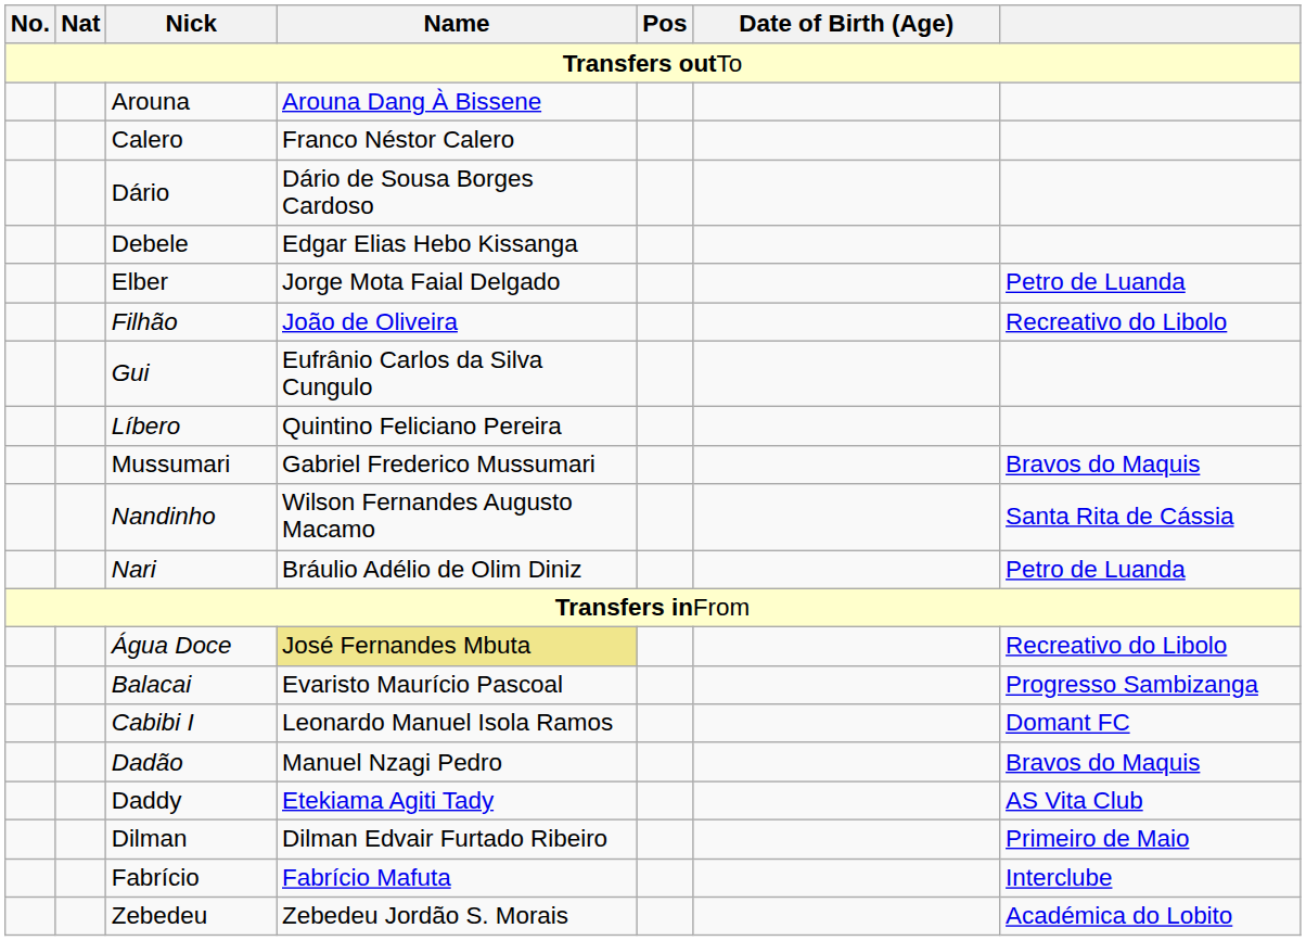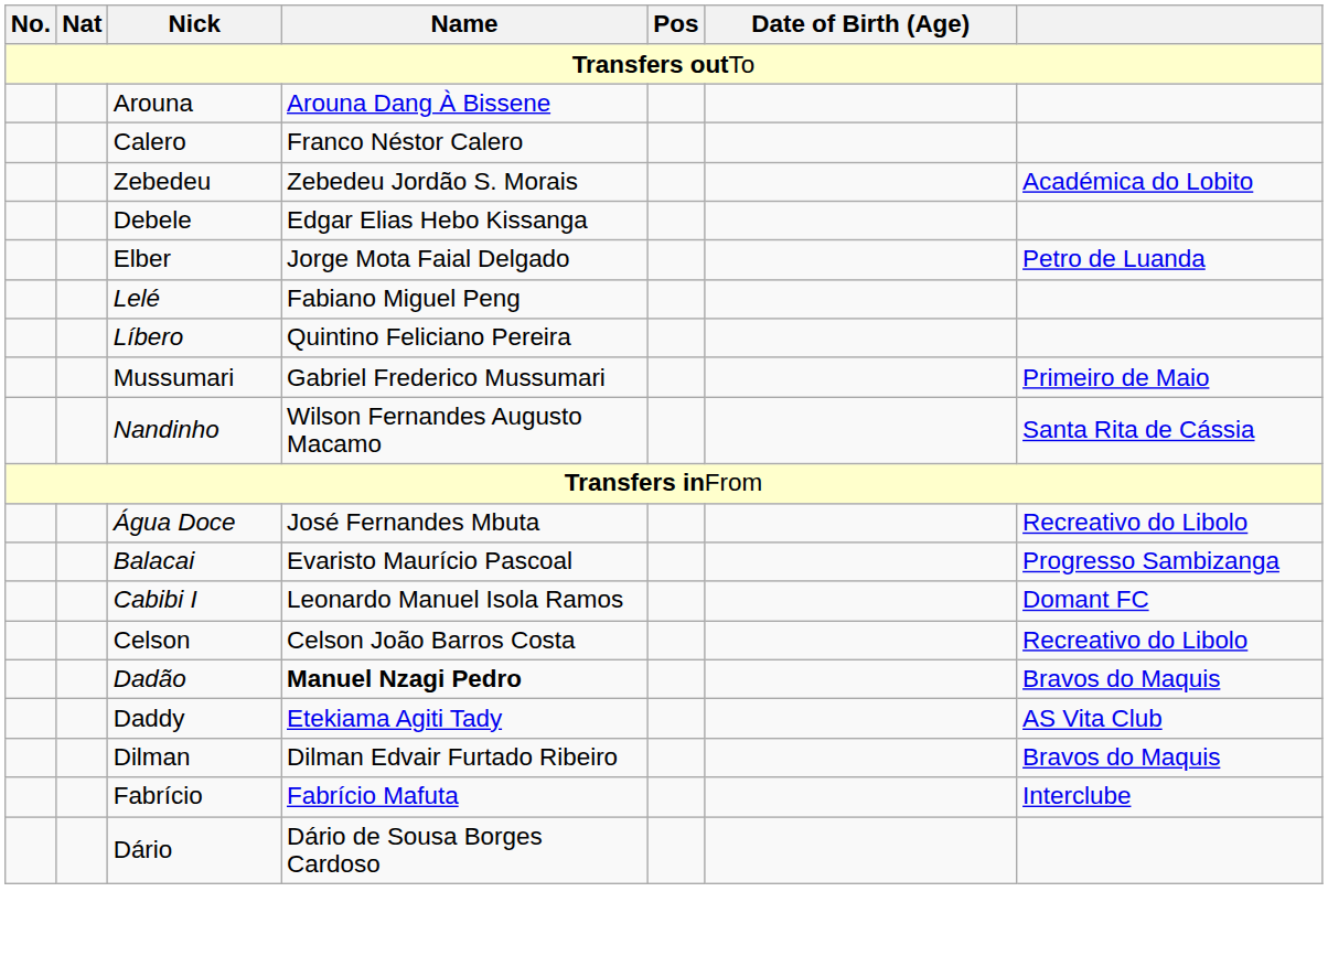rows swapped: Dário <-> Zebedeu
- row: Filhão | João de Oliveira | Recreativo do Libolo
- row: Gui | Eufrânio Carlos da Silva Cungulo
+ row: Lelé | Fabiano Miguel Peng
Mussumari | column 7: Bravos do Maquis -> Primeiro de Maio
- row: Nari | Bráulio Adélio de Olim Diniz | Petro de Luanda
Água Doce | Name: khaki background -> no background
+ row: Celson | Celson João Barros Costa | Recreativo do Libolo
Dadão | Name: normal -> bold
Dilman | column 7: Primeiro de Maio -> Bravos do Maquis
